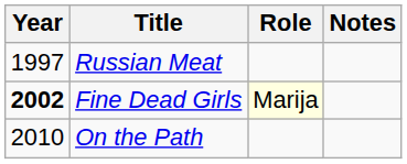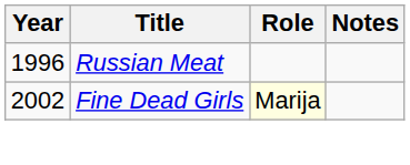Russian Meat | Year: 1997 -> 1996
Fine Dead Girls | Year: bold -> normal
- row: 2010 | On the Path
